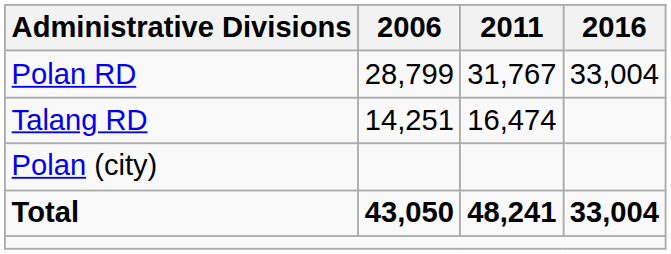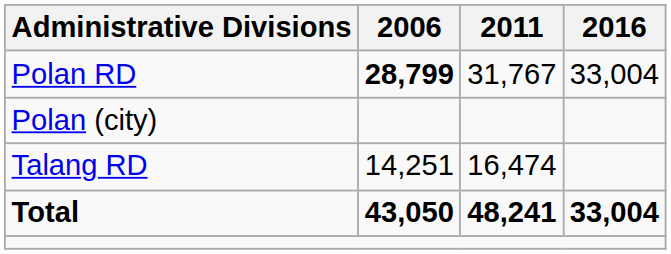Polan RD | 2006: normal -> bold
rows swapped: Talang RD <-> Polan (city)
